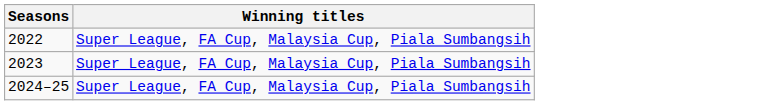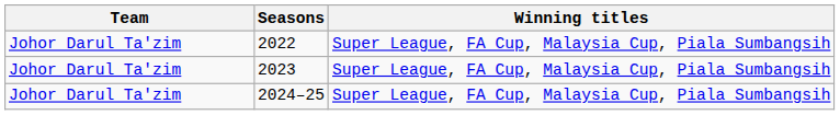+ column: Team | Johor Darul Ta'zim | Johor Darul Ta'zim | Johor Darul Ta'zim
